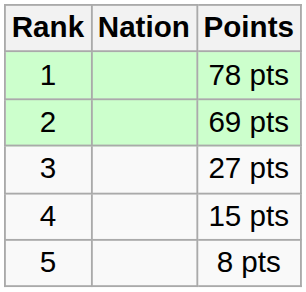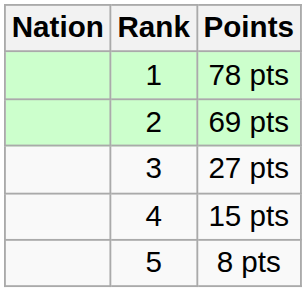columns swapped: Rank <-> Nation
